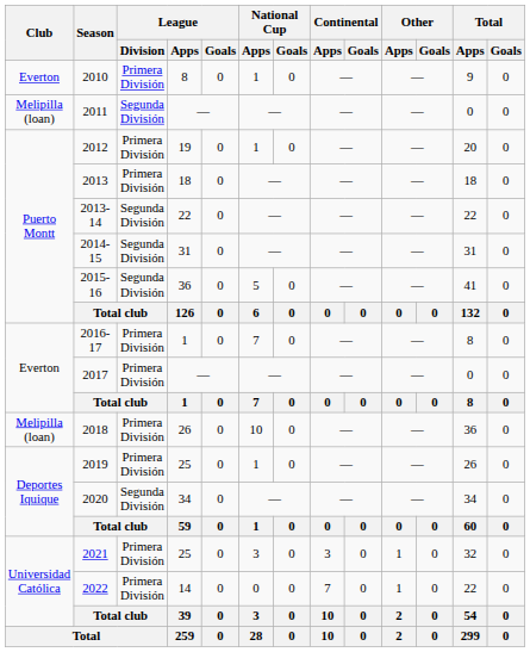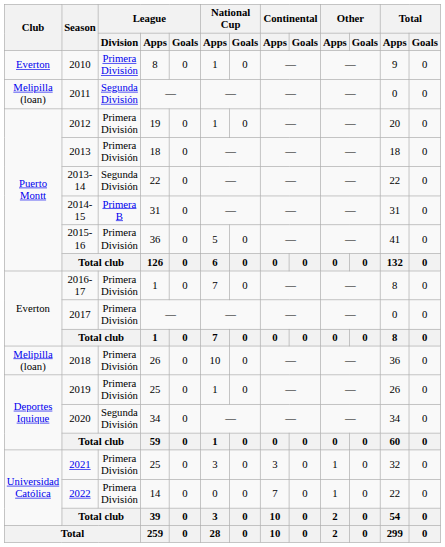2014-15 | League / Division: Segunda División -> Primera B
2015-16 | League / Division: Segunda División -> Primera División
